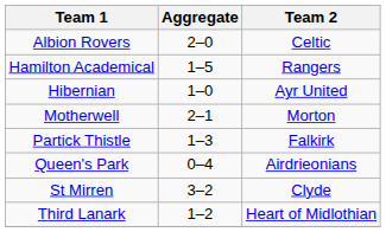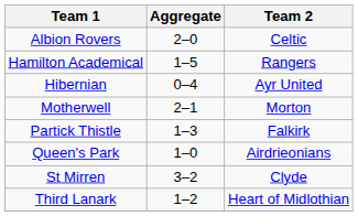Hibernian | Aggregate: 1–0 -> 0–4
Queen's Park | Aggregate: 0–4 -> 1–0
